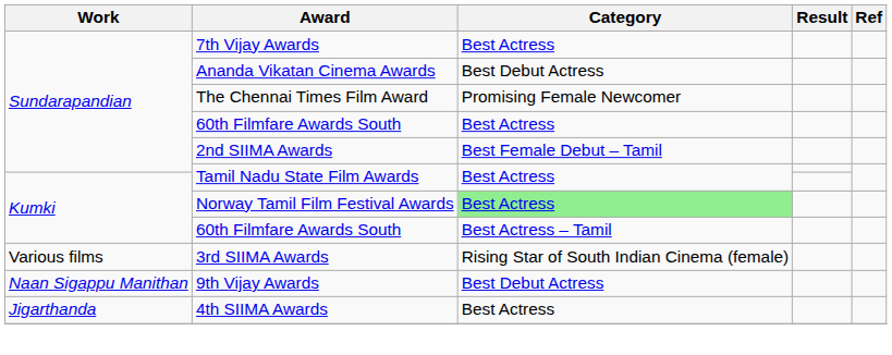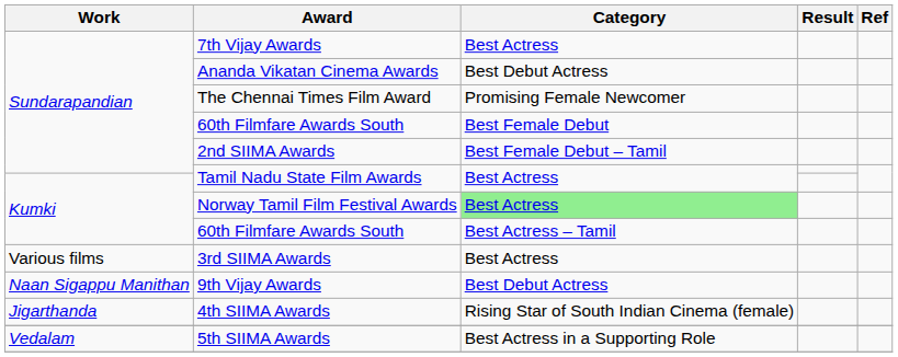Sundarapandian / 60th Filmfare Awards South | Category: Best Actress -> Best Female Debut
3rd SIIMA Awards | Category: Rising Star of South Indian Cinema (female) -> Best Actress
4th SIIMA Awards | Category: Best Actress -> Rising Star of South Indian Cinema (female)
+ row: Vedalam | 5th SIIMA Awards | Best Actress in a Supporting Role
